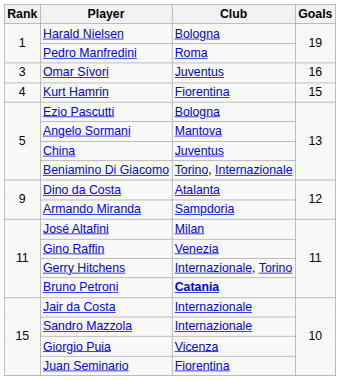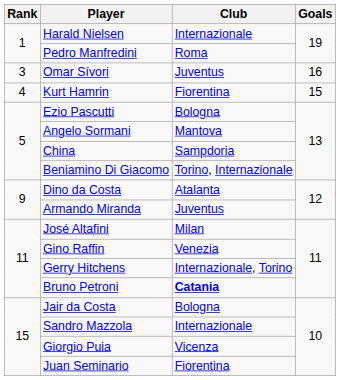Harald Nielsen | Club: Bologna -> Internazionale
China | Club: Juventus -> Sampdoria
Armando Miranda | Club: Sampdoria -> Juventus
Jair da Costa | Club: Internazionale -> Bologna
